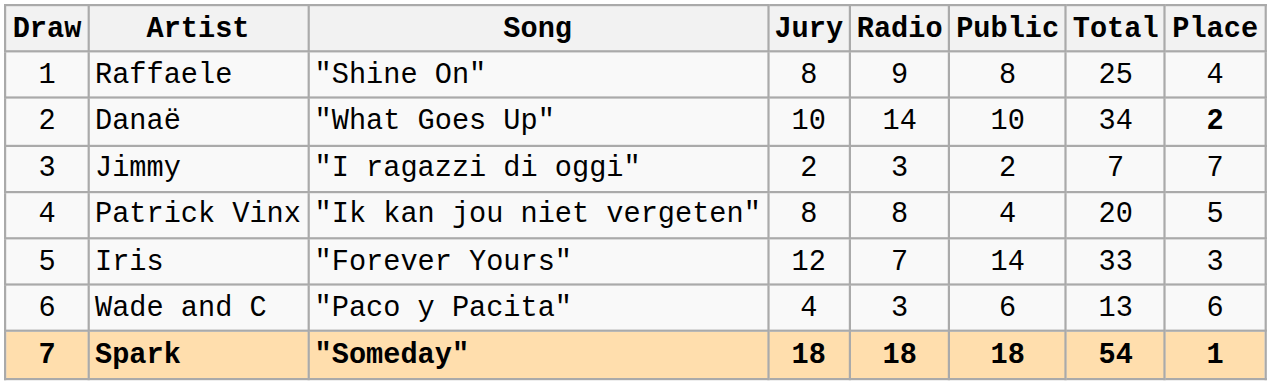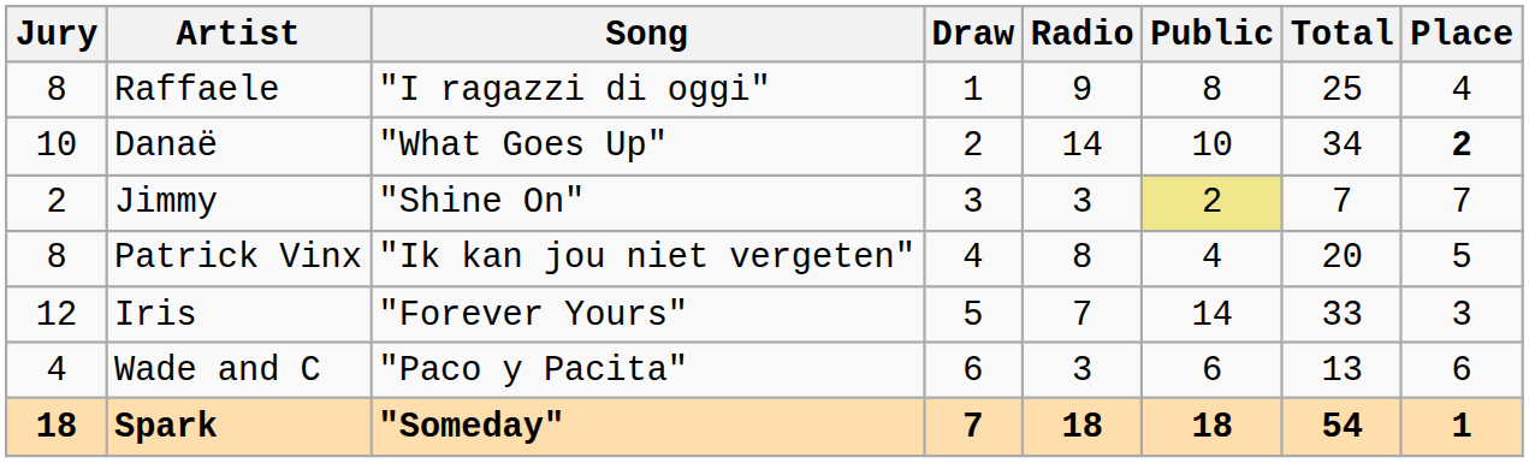columns swapped: Draw <-> Jury
Raffaele | Song: "Shine On" -> "I ragazzi di oggi"
Jimmy | Song: "I ragazzi di oggi" -> "Shine On"
Jimmy | Public: no background -> khaki background
